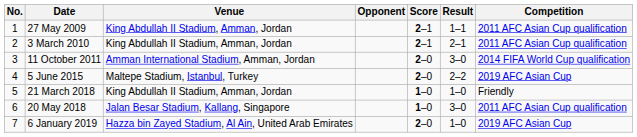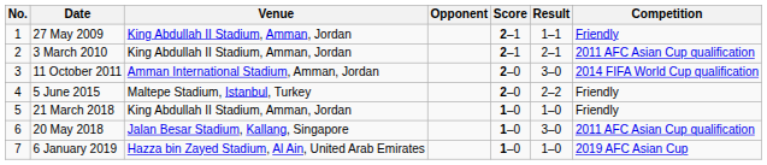27 May 2009 | Competition: 2011 AFC Asian Cup qualification -> Friendly
5 June 2015 | Competition: 2019 AFC Asian Cup -> Friendly
6 January 2019 | Score: 2–0 -> 1–0
